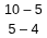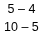rows swapped: 5 – 4 <-> 10 – 5
